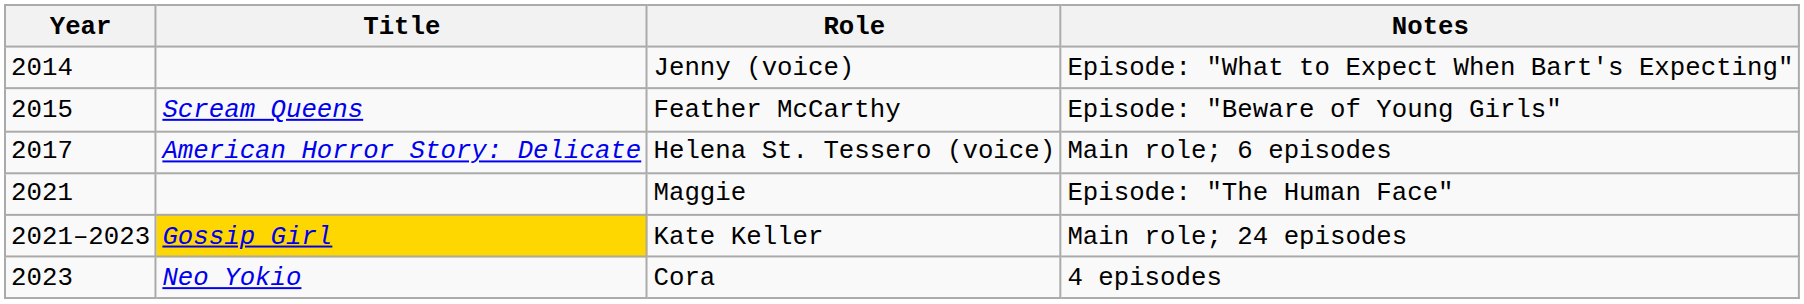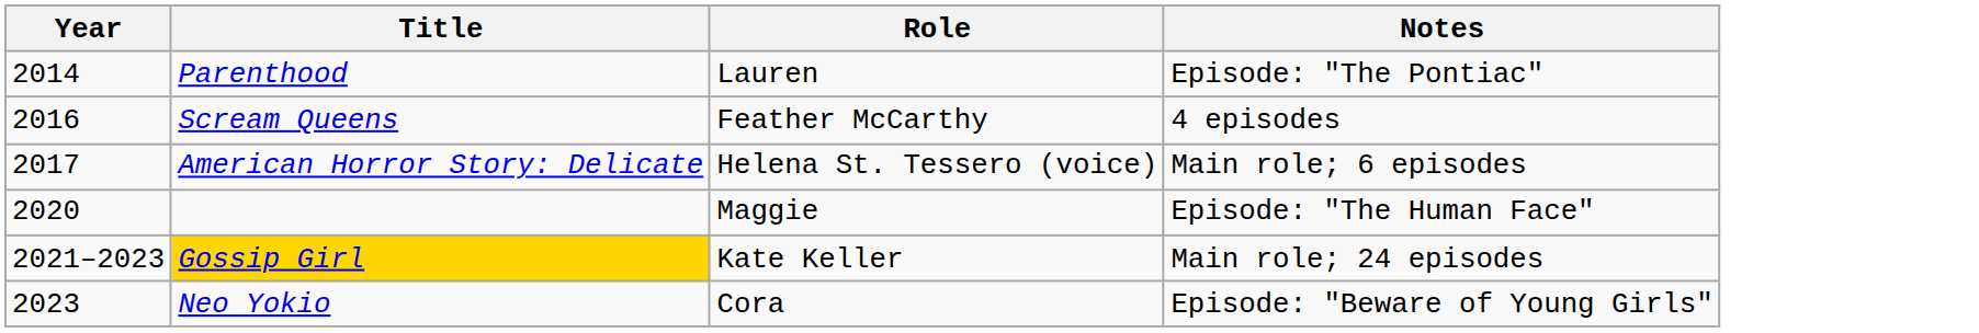+ row: 2014 | Parenthood | Lauren | Episode: "The Pontiac"
- row: 2014 | Jenny (voice) | Episode: "What to Expect When Bart's Expecting"
Feather McCarthy | Year: 2015 -> 2016
Feather McCarthy | Notes: Episode: "Beware of Young Girls" -> 4 episodes
Maggie | Year: 2021 -> 2020
Cora | Notes: 4 episodes -> Episode: "Beware of Young Girls"
